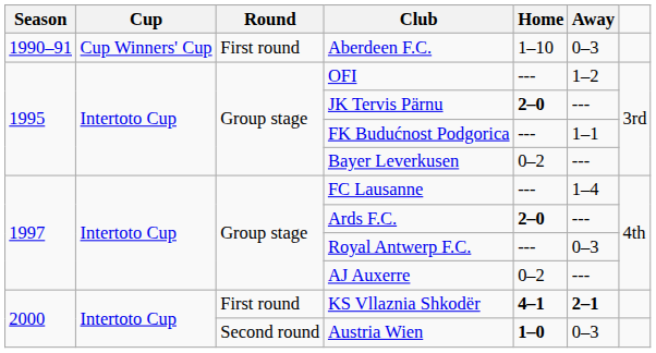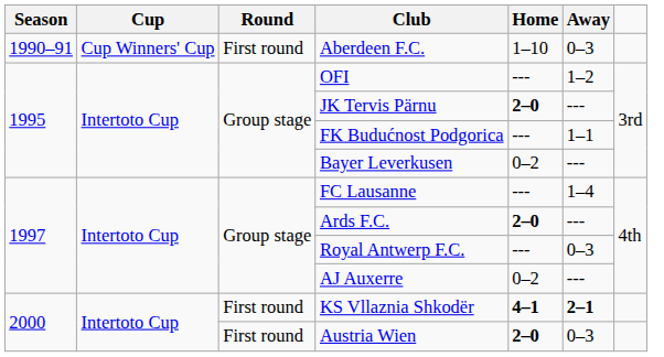Austria Wien | Round: Second round -> First round
Austria Wien | Home: 1–0 -> 2–0
